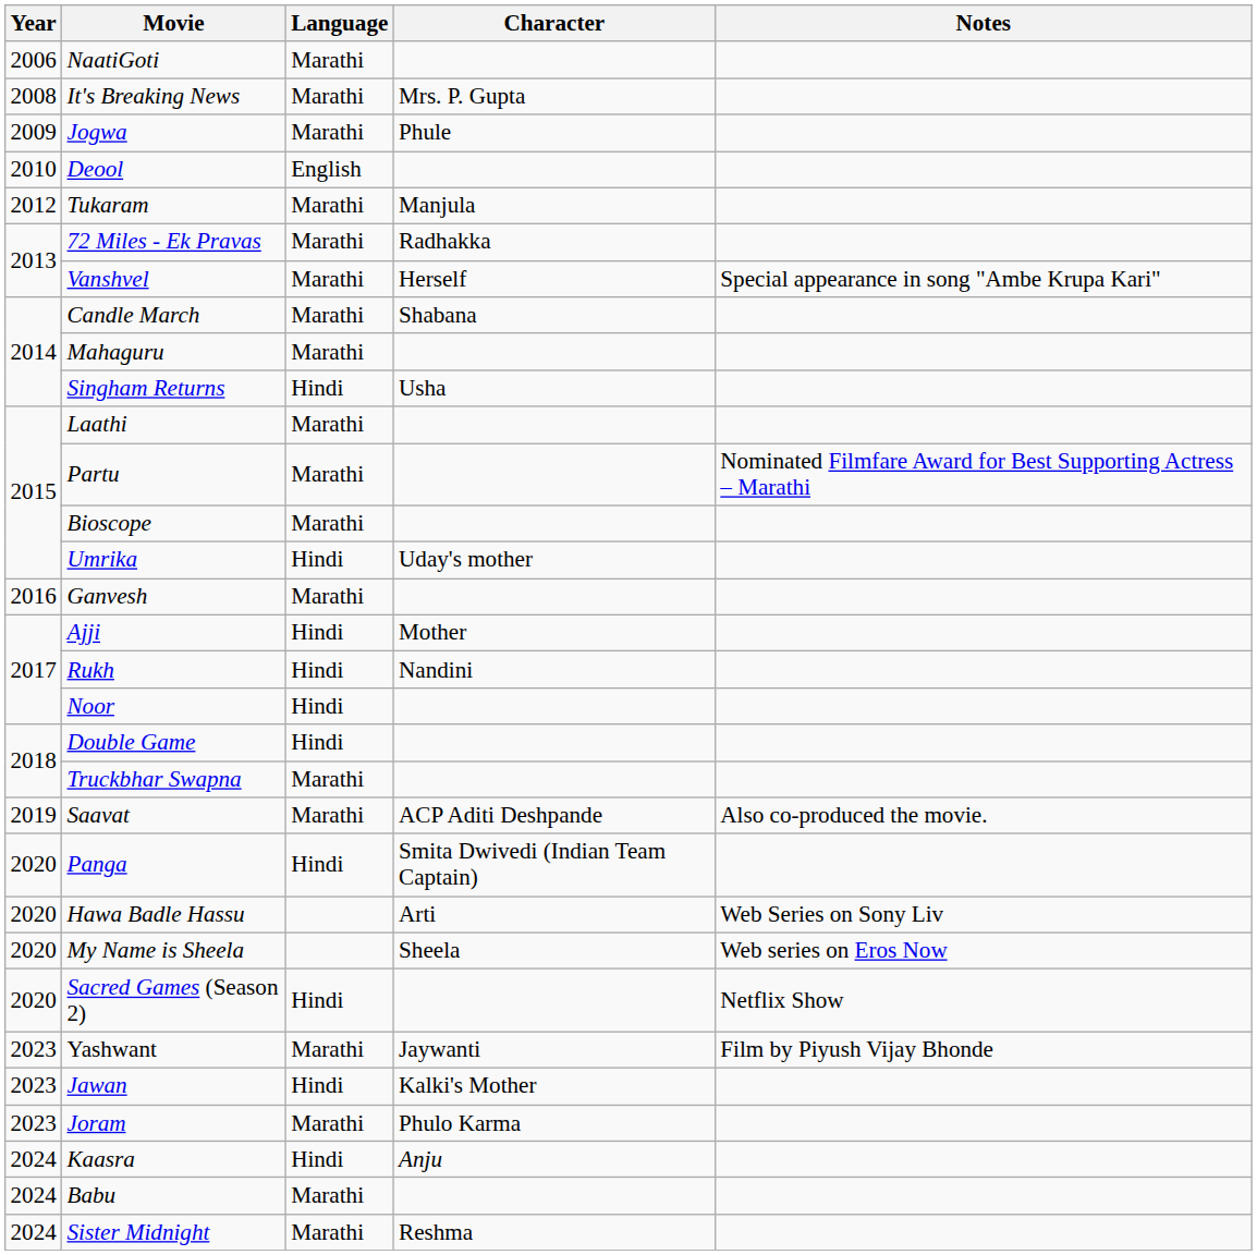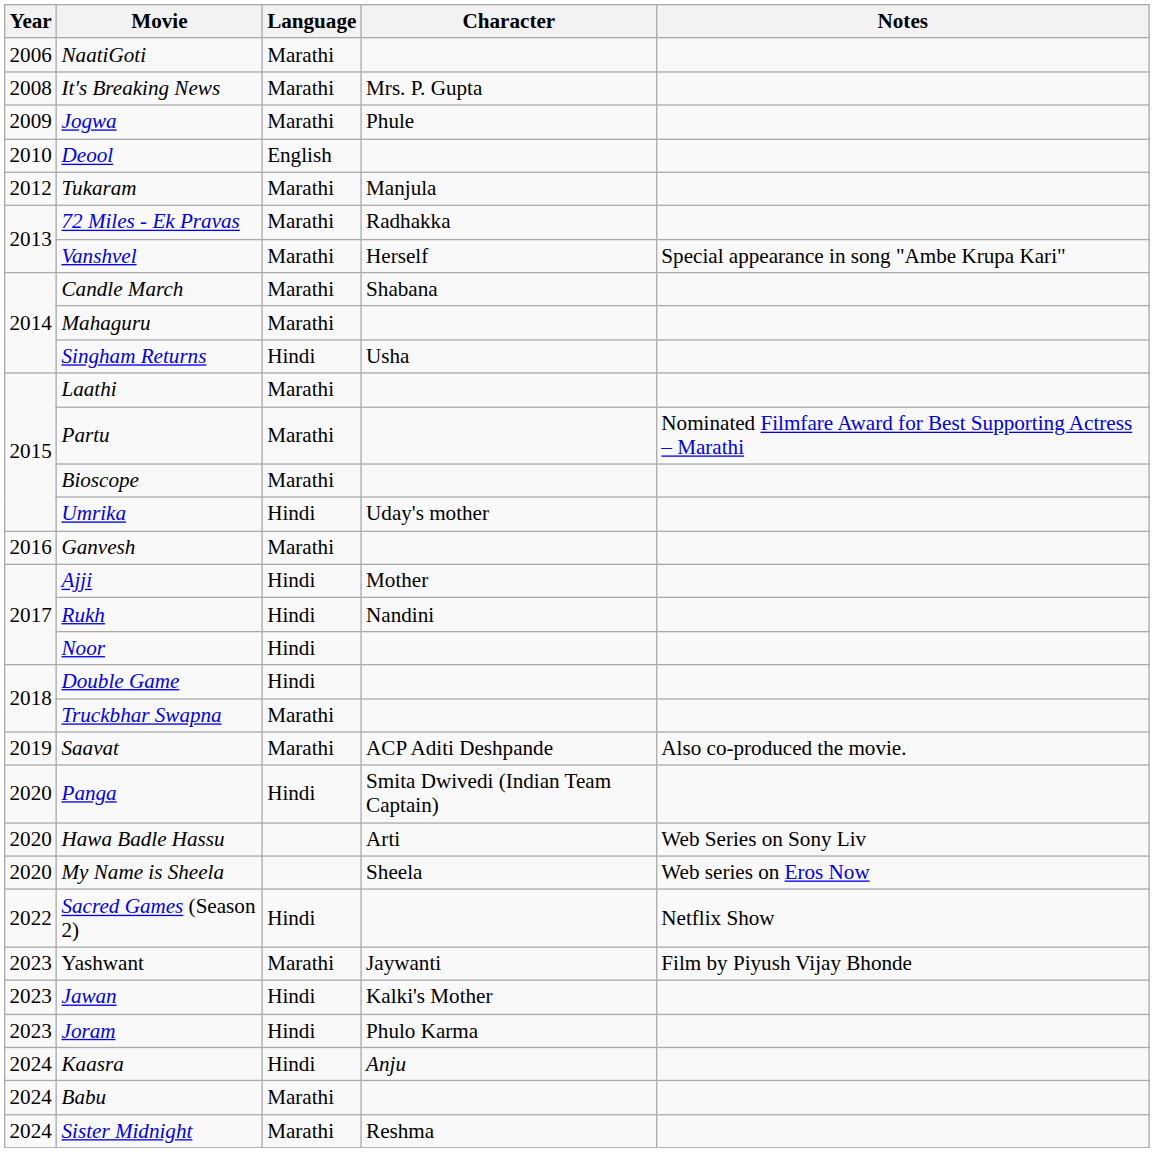Sacred Games (Season 2) | Year: 2020 -> 2022
Joram | Language: Marathi -> Hindi
